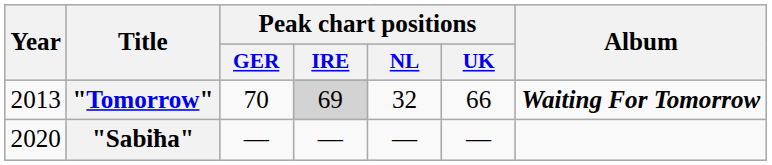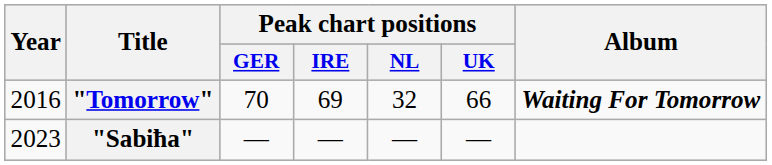"Tomorrow" | Year: 2013 -> 2016
"Tomorrow" | Peak chart positions / IRE: lightgrey background -> no background
"Sabiħa" | Year: 2020 -> 2023
